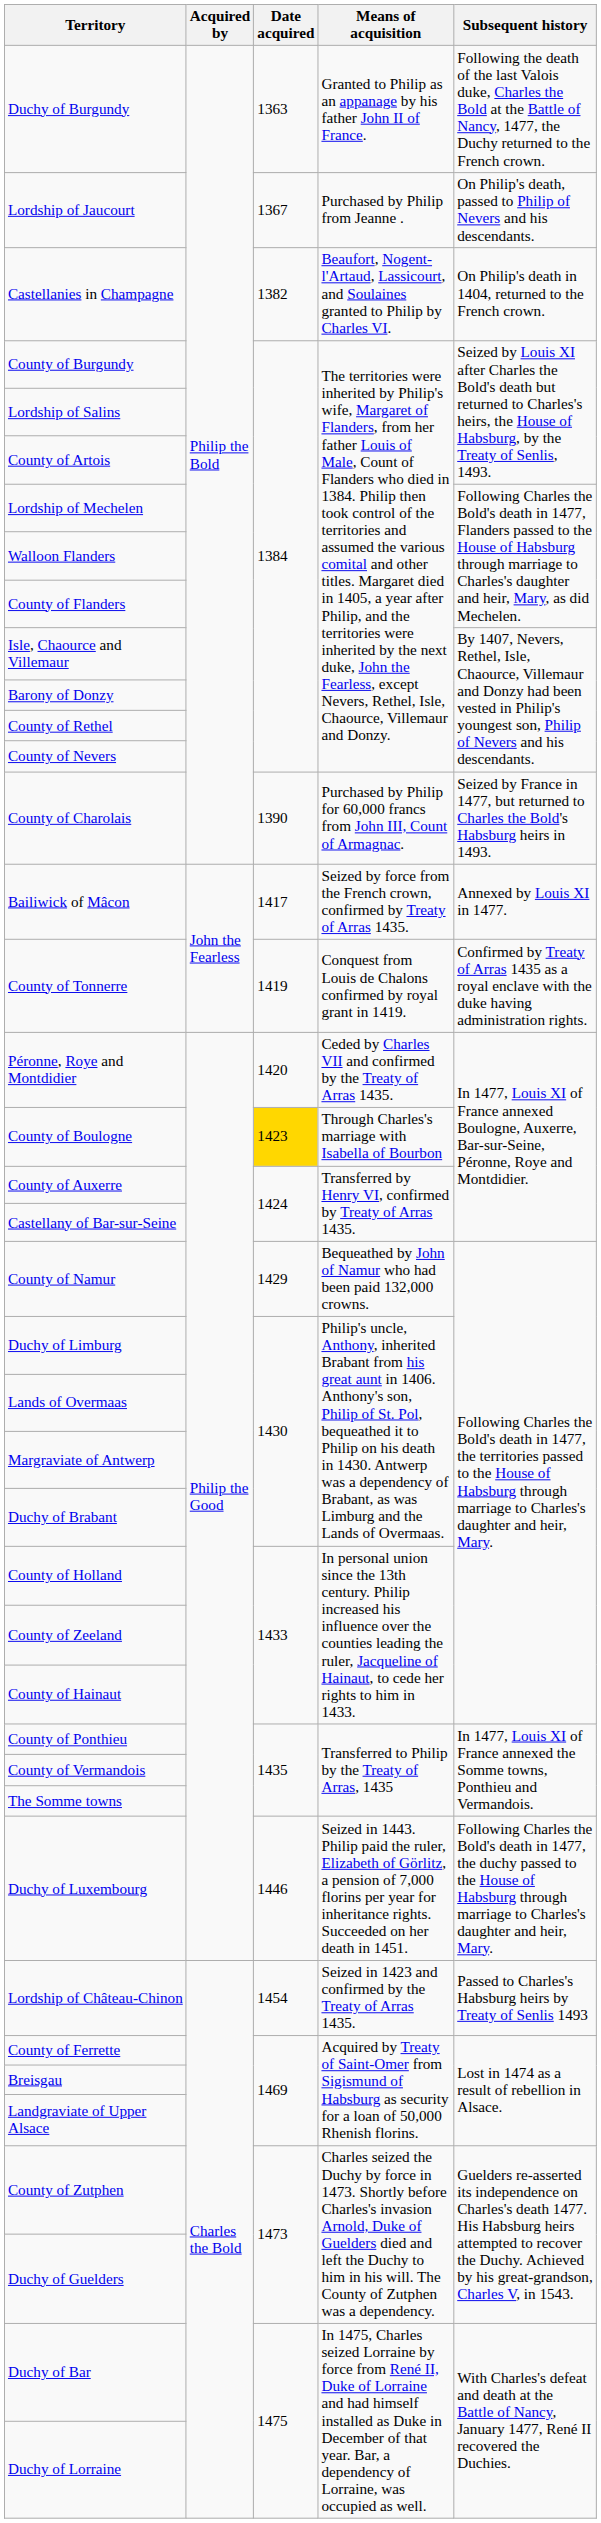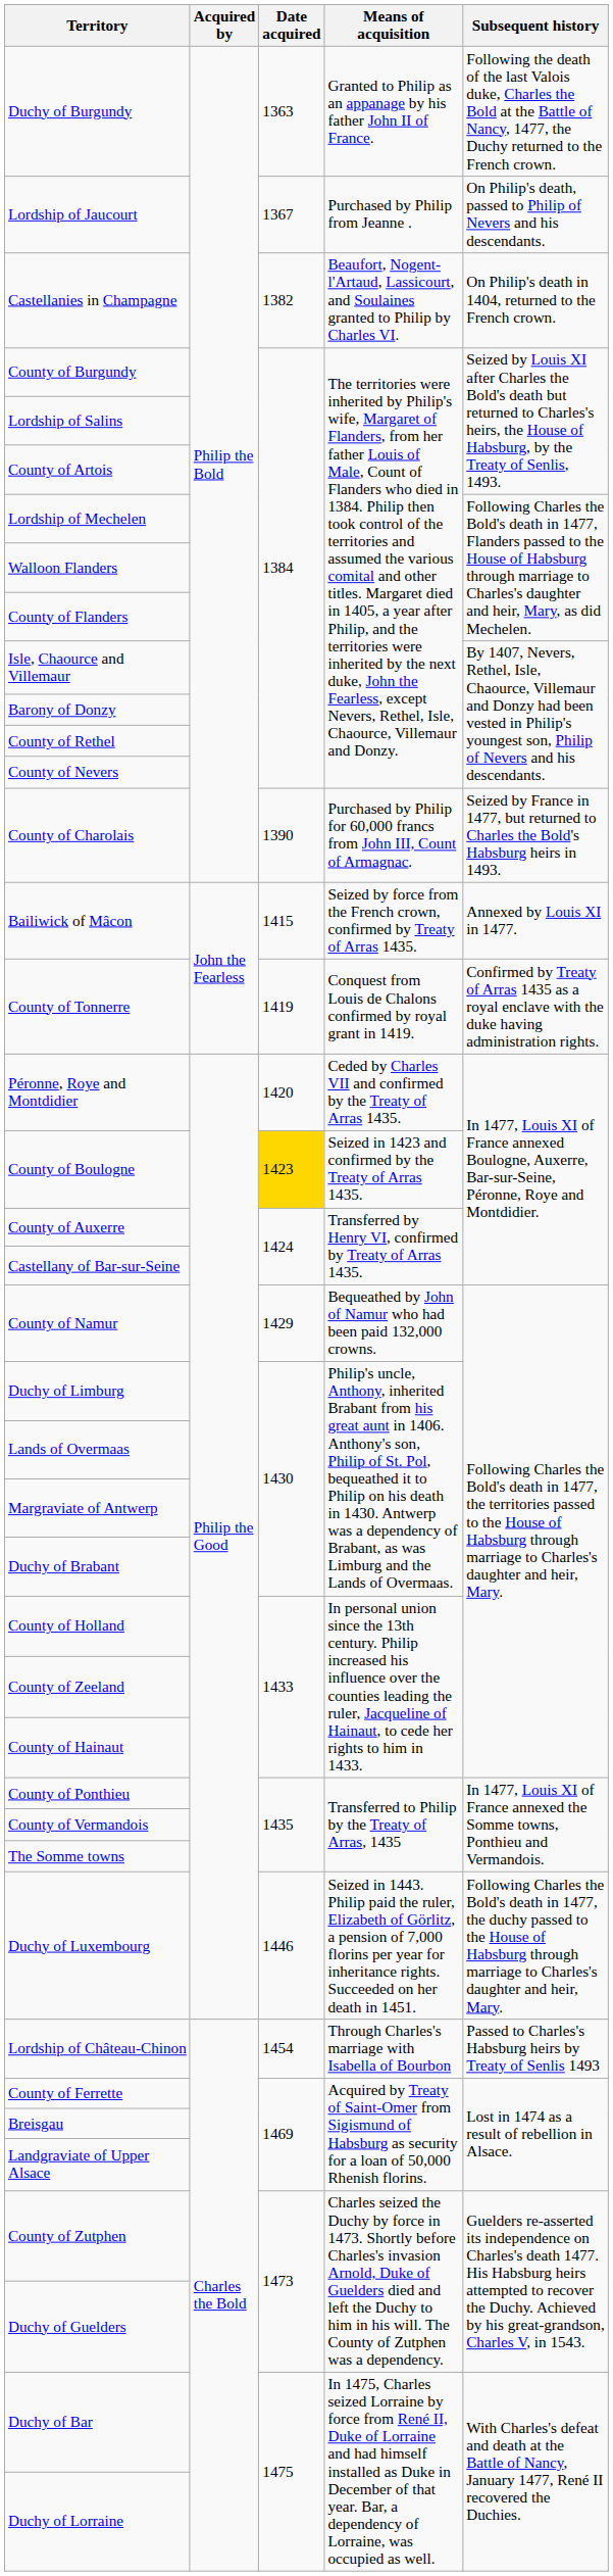Bailiwick of Mâcon | Date acquired: 1417 -> 1415
County of Boulogne | Means of acquisition: Through Charles's marriage with Isabella of Bourbon -> Seized in 1423 and confirmed by the Treaty of Arras 1435.
Lordship of Château-Chinon | Means of acquisition: Seized in 1423 and confirmed by the Treaty of Arras 1435. -> Through Charles's marriage with Isabella of Bourbon
